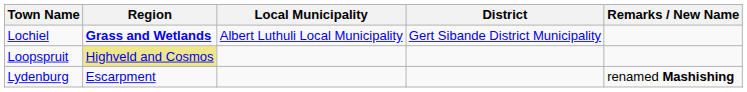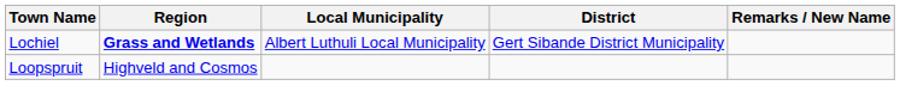Loopspruit | Region: khaki background -> no background
- row: Lydenburg | Escarpment | renamed Mashishing
